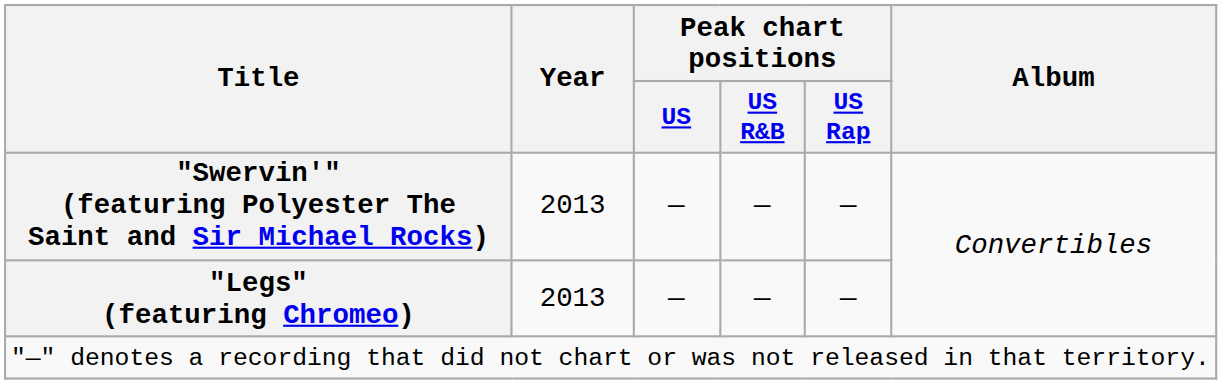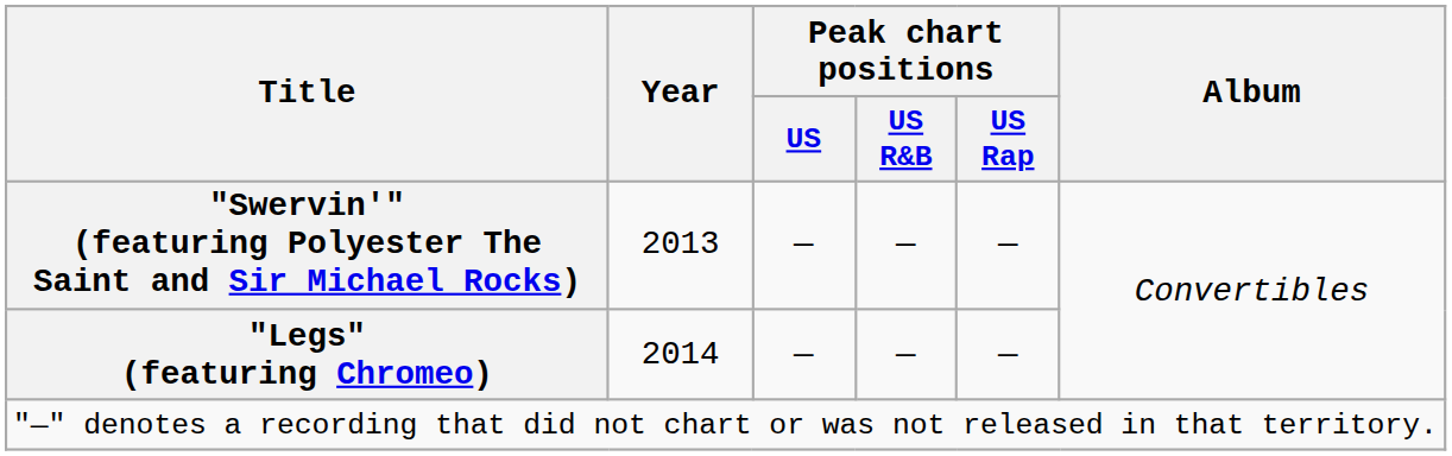"Legs" (featuring Chromeo) | Year: 2013 -> 2014
